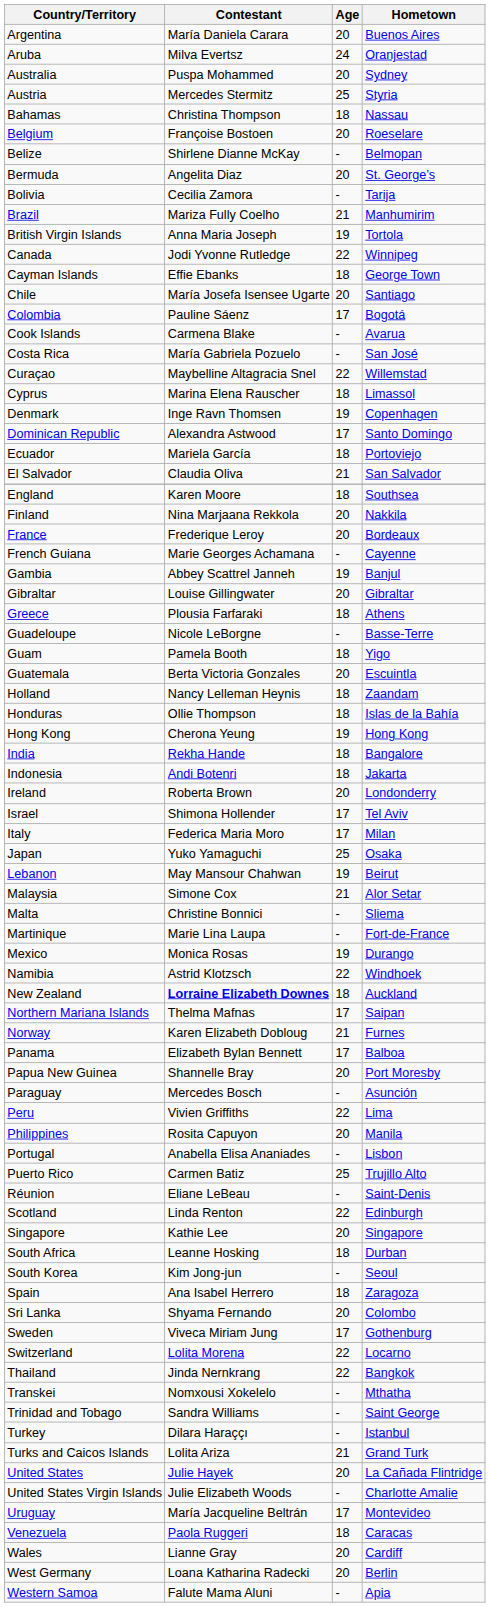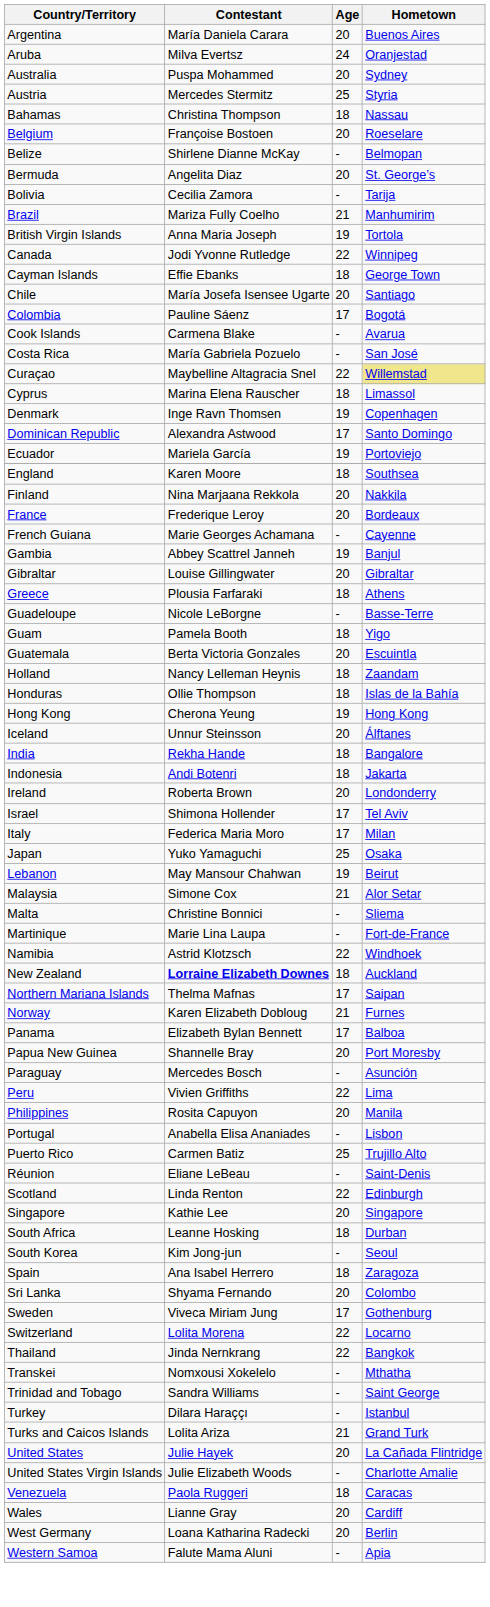Curaçao | Hometown: no background -> khaki background
Ecuador | Age: 18 -> 19
- row: El Salvador | Claudia Oliva | 21 | San Salvador
+ row: Iceland | Unnur Steinsson | 20 | Álftanes
- row: Mexico | Monica Rosas | 19 | Durango
- row: Uruguay | María Jacqueline Beltrán | 17 | Montevideo
